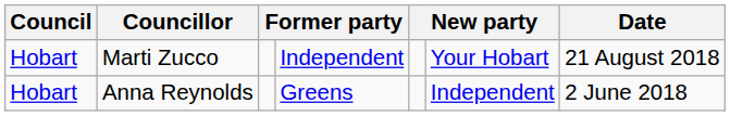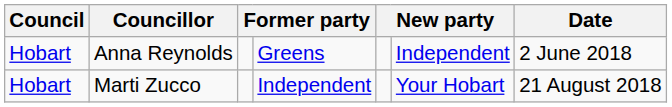rows swapped: Anna Reynolds <-> Marti Zucco
